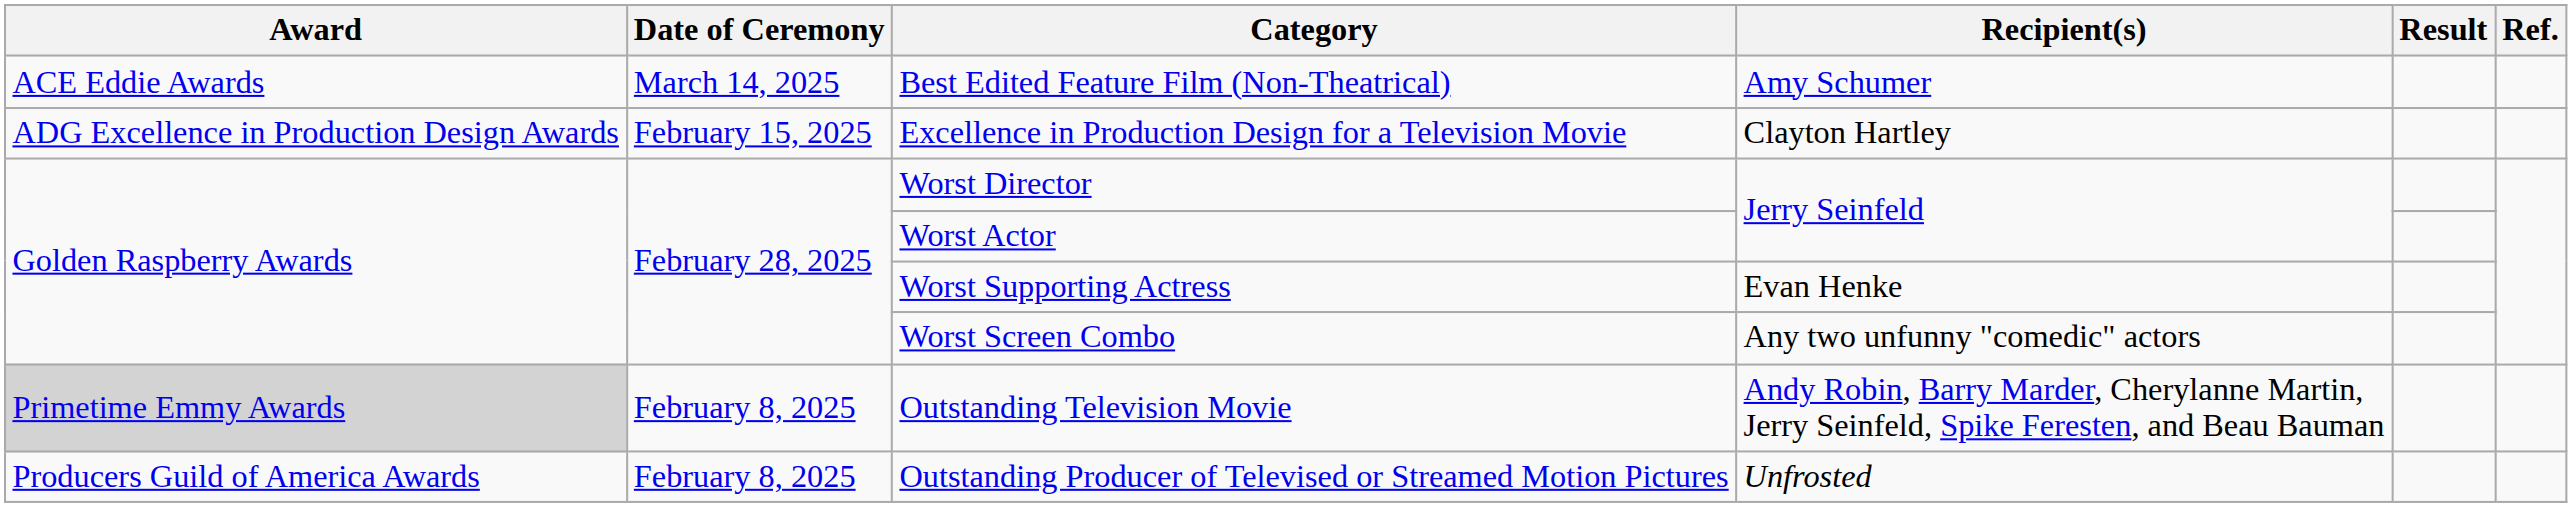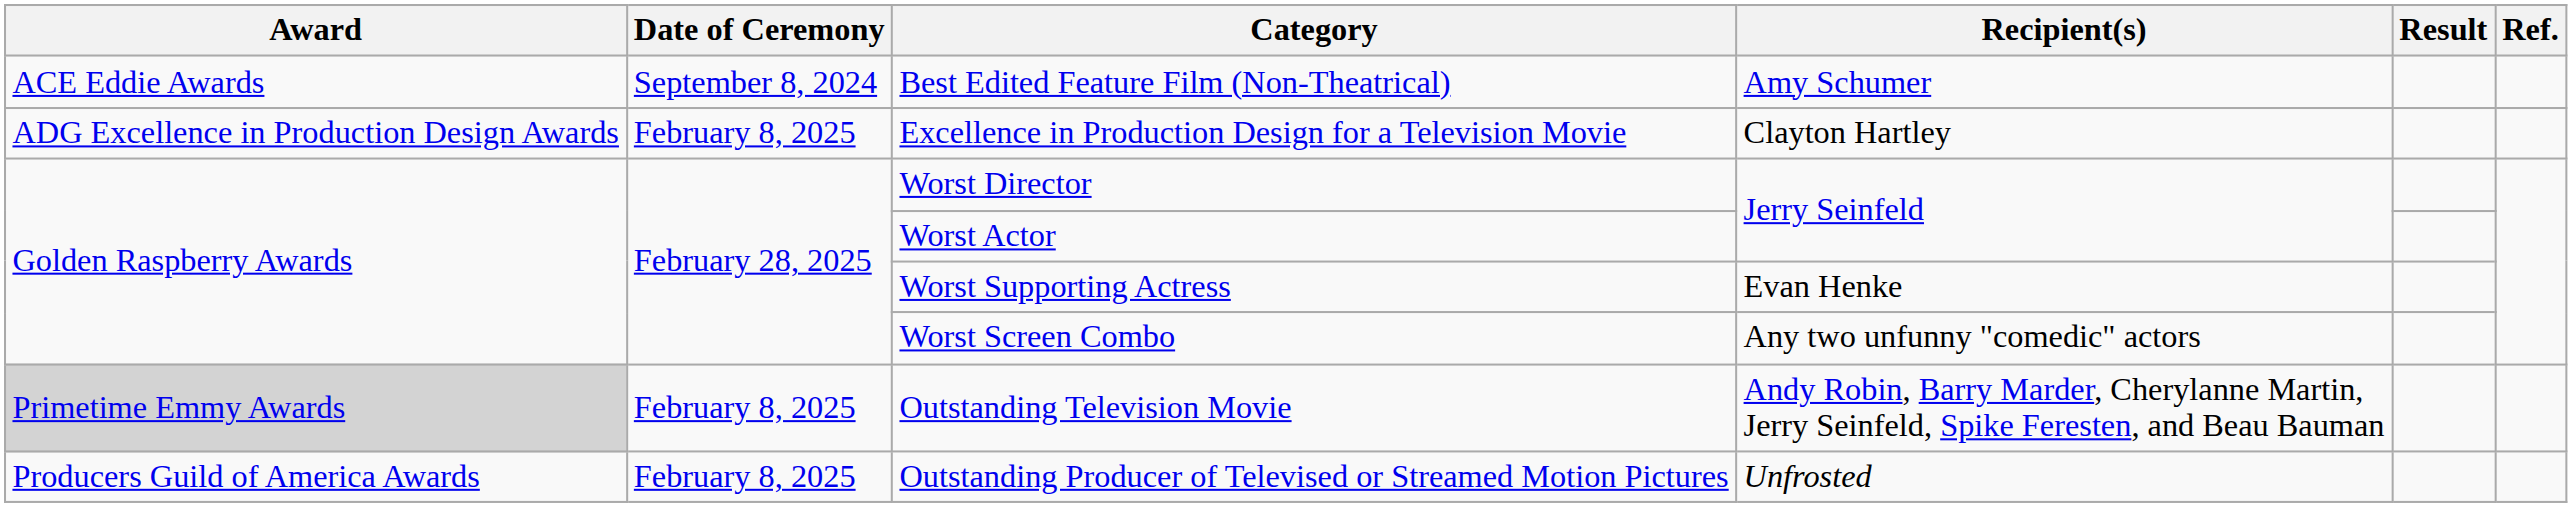Best Edited Feature Film (Non-Theatrical) | Date of Ceremony: March 14, 2025 -> September 8, 2024
Excellence in Production Design for a Television Movie | Date of Ceremony: February 15, 2025 -> February 8, 2025
